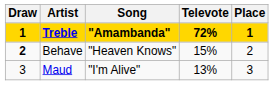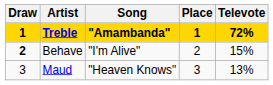columns swapped: Televote <-> Place
Behave | Song: "Heaven Knows" -> "I'm Alive"
Maud | Song: "I'm Alive" -> "Heaven Knows"
